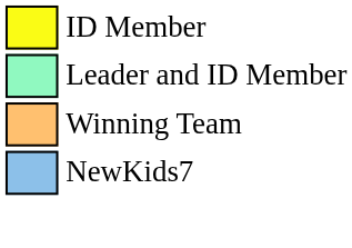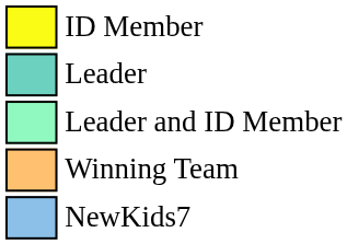+ row: Leader
